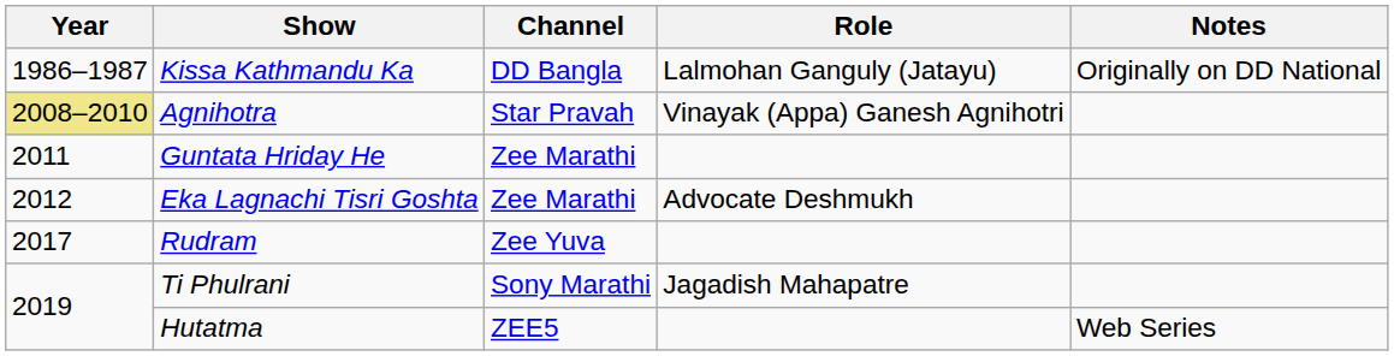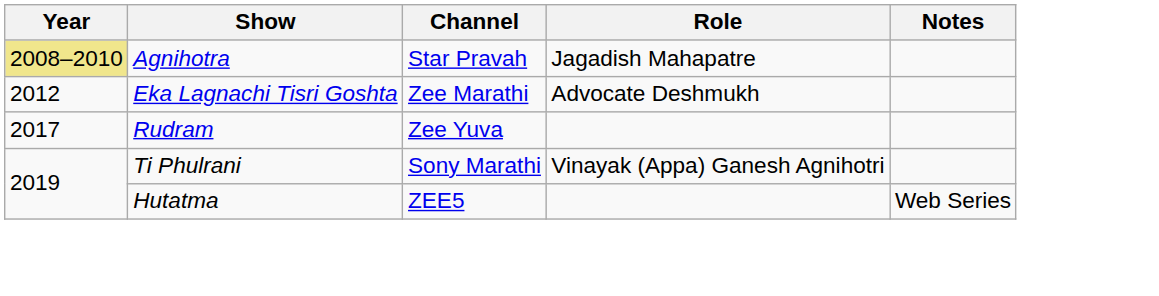- row: 1986–1987 | Kissa Kathmandu Ka | DD Bangla | Lalmohan Ganguly (Jatayu) | Originally on DD National
Agnihotra | Role: Vinayak (Appa) Ganesh Agnihotri -> Jagadish Mahapatre
- row: 2011 | Guntata Hriday He | Zee Marathi
Ti Phulrani | Role: Jagadish Mahapatre -> Vinayak (Appa) Ganesh Agnihotri
